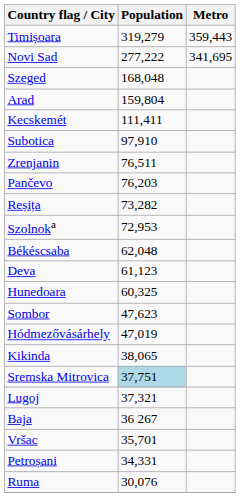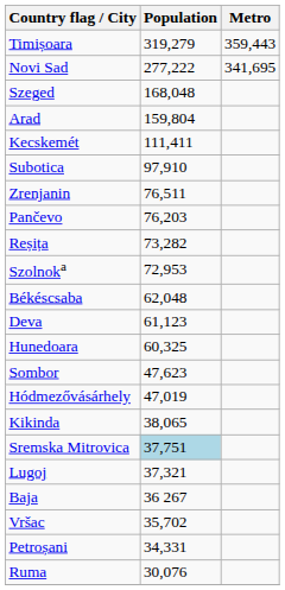Vršac | Population: 35,701 -> 35,702
